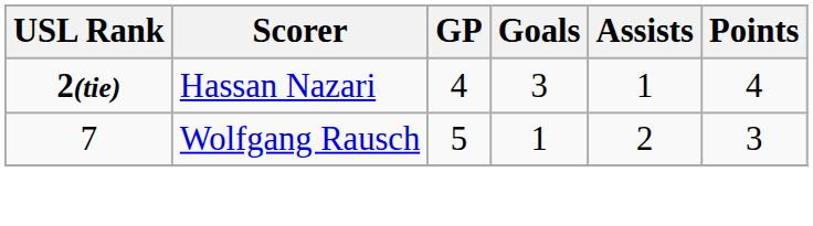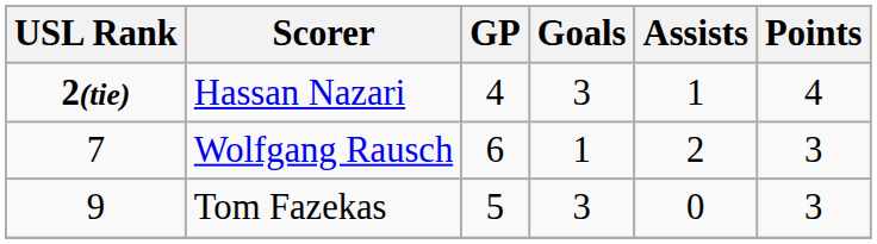Wolfgang Rausch | GP: 5 -> 6
+ row: 9 | Tom Fazekas | 5 | 3 | 0 | 3
